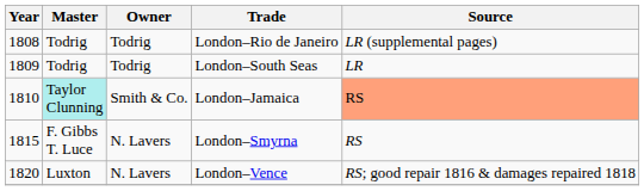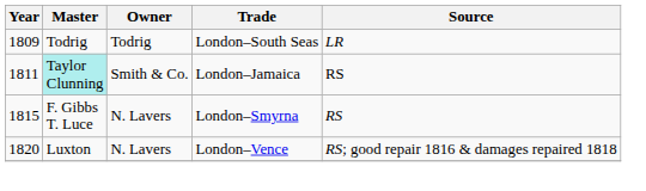- row: 1808 | Todrig | Todrig | London–Rio de Janeiro | LR (supplemental pages)
London–Jamaica | Year: 1810 -> 1811
London–Jamaica | Source: lightsalmon background -> no background
